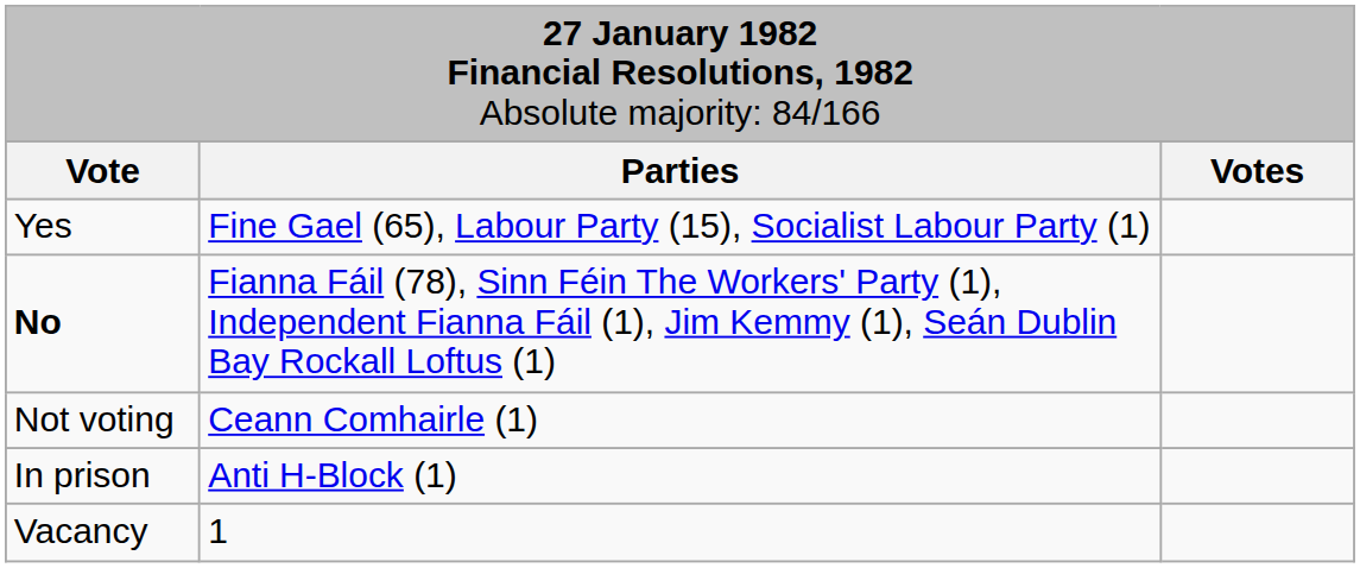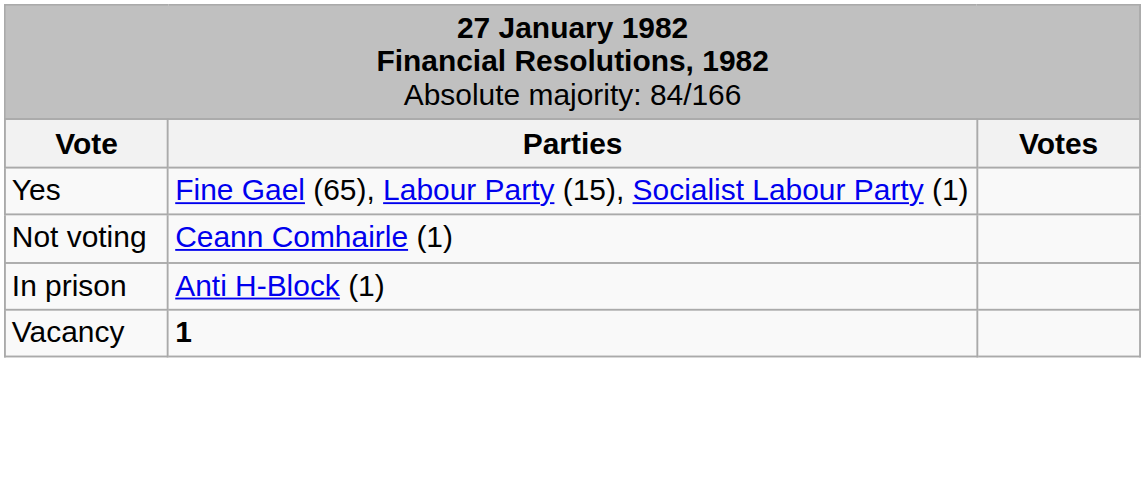- row: No | Fianna Fáil (78), Sinn Féin The Workers' Party (1), Independent Fianna Fáil (1), Jim Kemmy (1), Seán Dublin Bay Rockall Loftus (1)
Vacancy | column 2: normal -> bold
